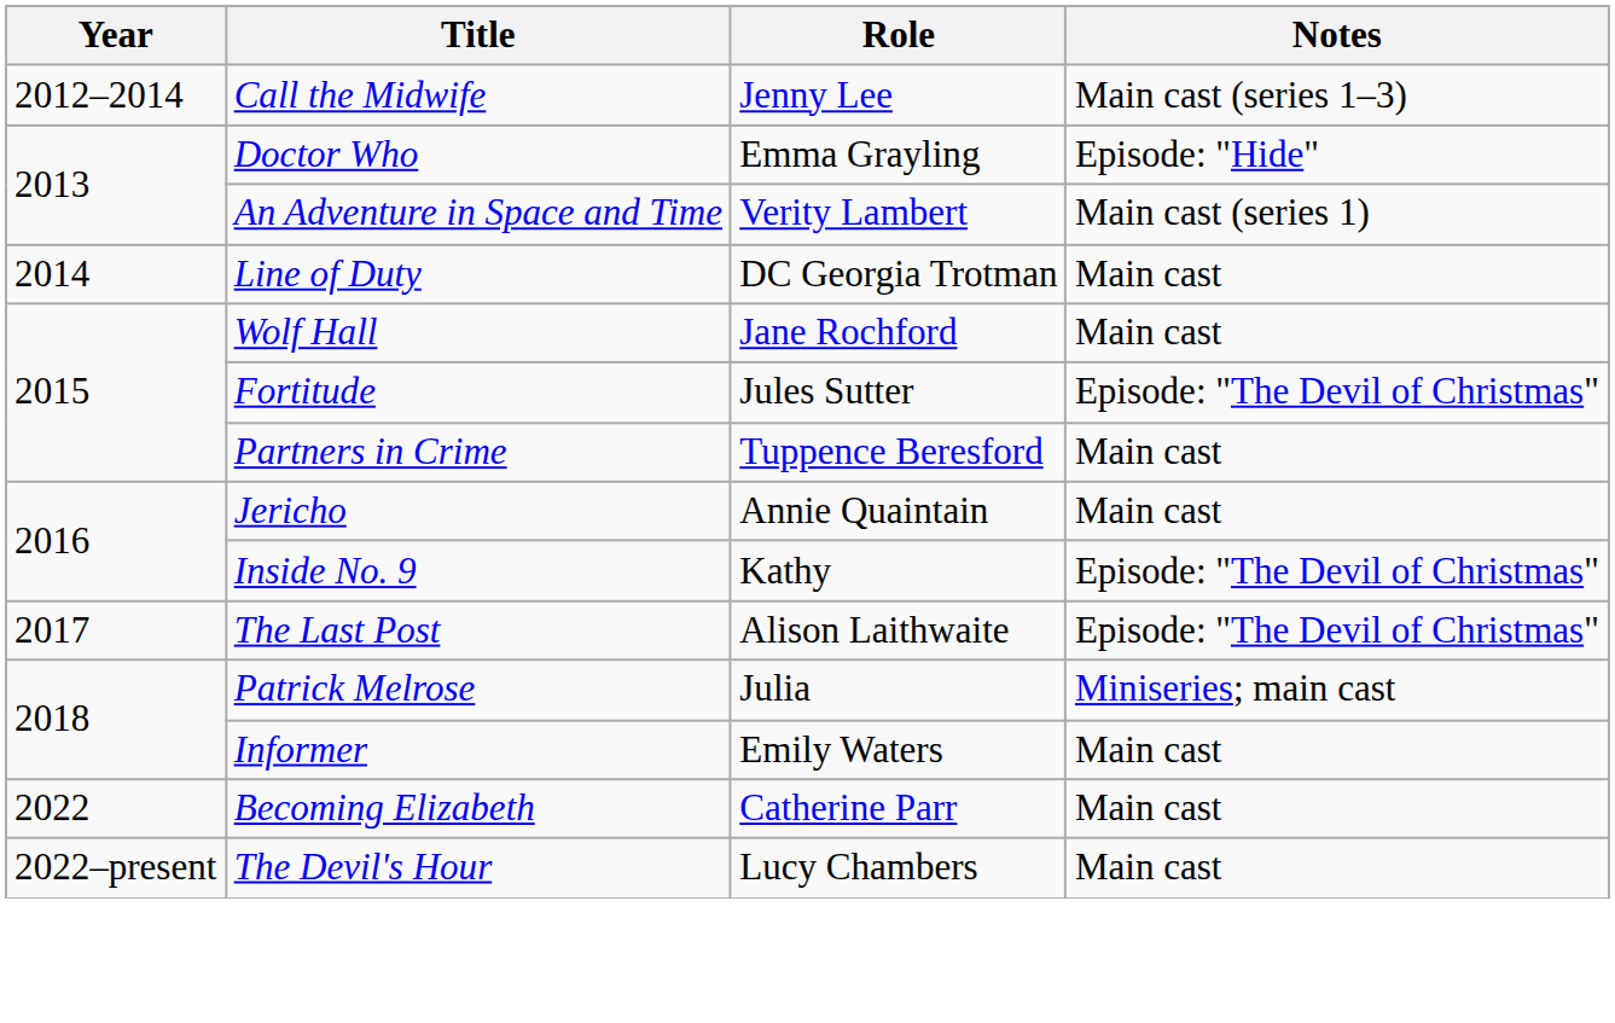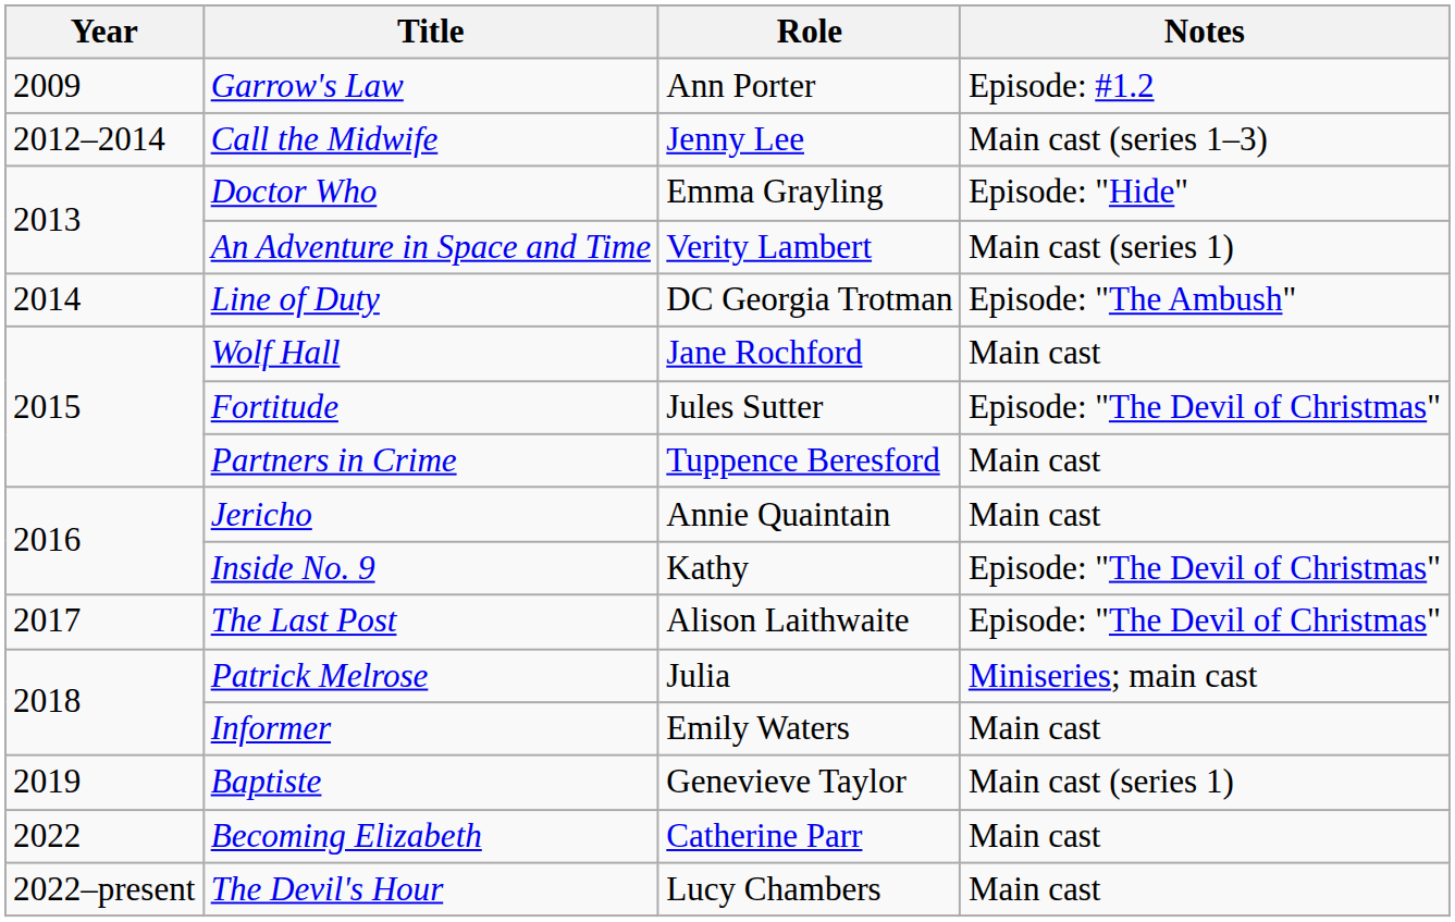+ row: 2009 | Garrow's Law | Ann Porter | Episode: #1.2
Line of Duty | Notes: Main cast -> Episode: "The Ambush"
+ row: 2019 | Baptiste | Genevieve Taylor | Main cast (series 1)
